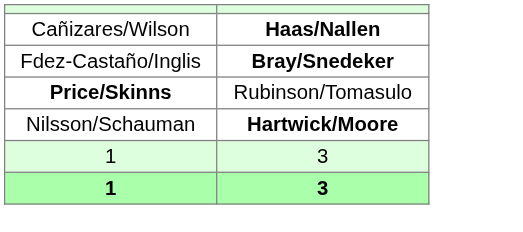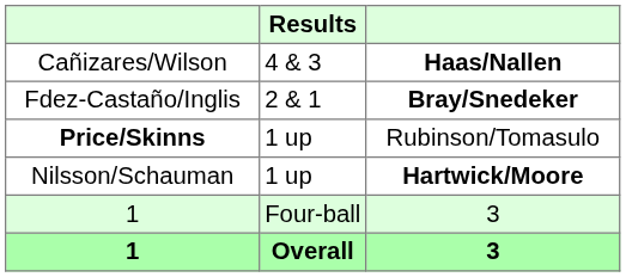+ column: Results | 4 & 3 | 2 & 1 | 1 up | 1 up | Four-ball | Overall
